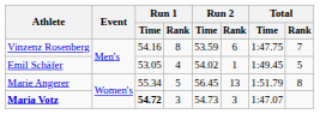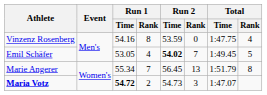Vinzenz Rosenberg | Run 2 / Rank: 6 -> 0
Vinzenz Rosenberg | Total / Rank: 7 -> 4
Emil Schäfer | Run 2 / Time: normal -> bold
Emil Schäfer | Run 2 / Rank: 1 -> 7
Marie Angerer | Run 1 / Rank: 5 -> 7
Maria Votz | Run 1 / Rank: 3 -> 2
